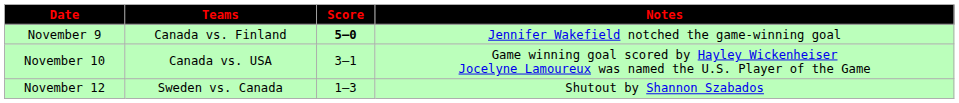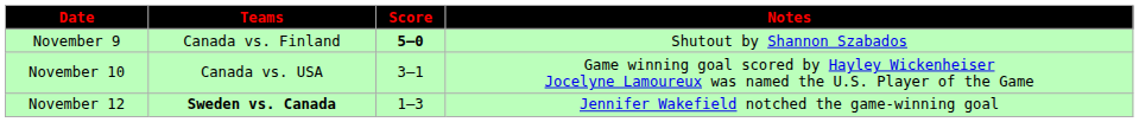November 9 | Notes: Jennifer Wakefield notched the game-winning goal -> Shutout by Shannon Szabados
November 12 | Teams: normal -> bold
November 12 | Notes: Shutout by Shannon Szabados -> Jennifer Wakefield notched the game-winning goal
